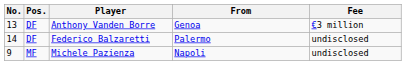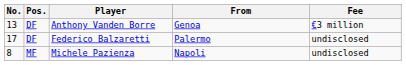Federico Balzaretti | No.: 14 -> 17
Michele Pazienza | No.: 9 -> 8
